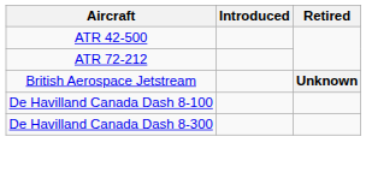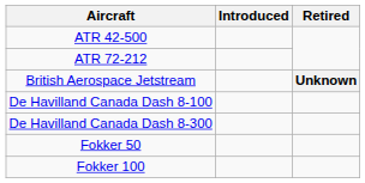+ row: Fokker 50
+ row: Fokker 100
